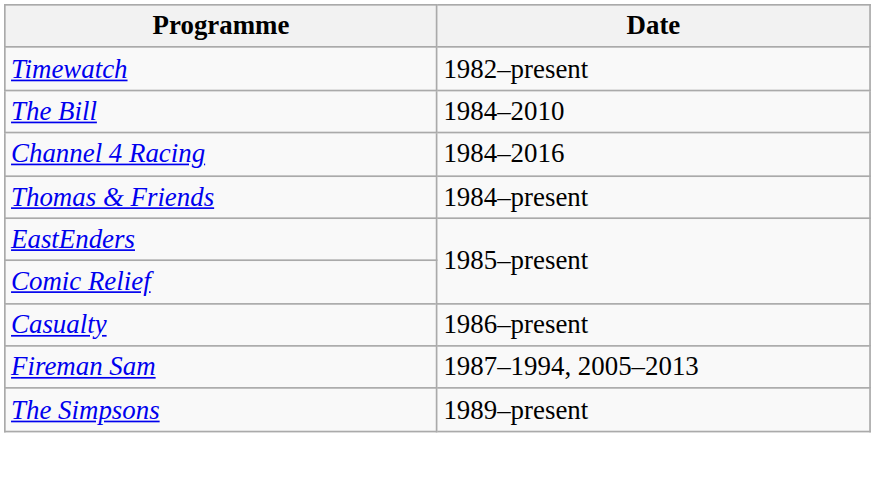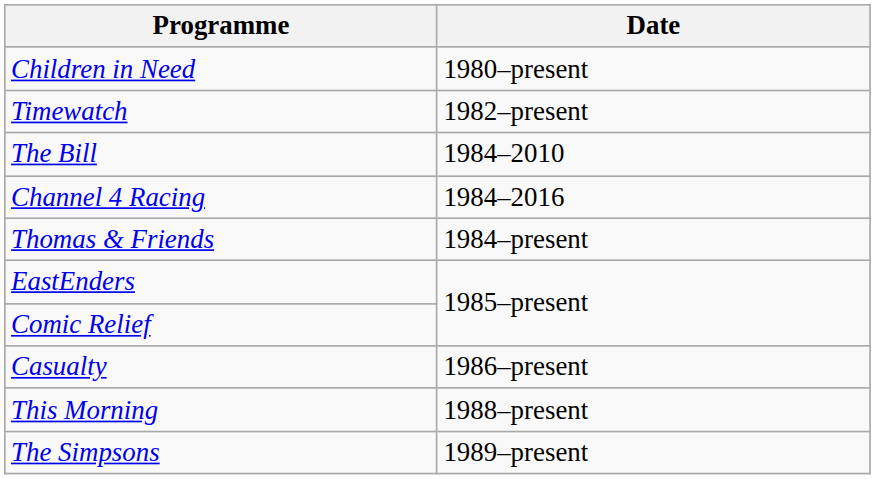+ row: Children in Need | 1980–present
- row: Fireman Sam | 1987–1994, 2005–2013
+ row: This Morning | 1988–present
